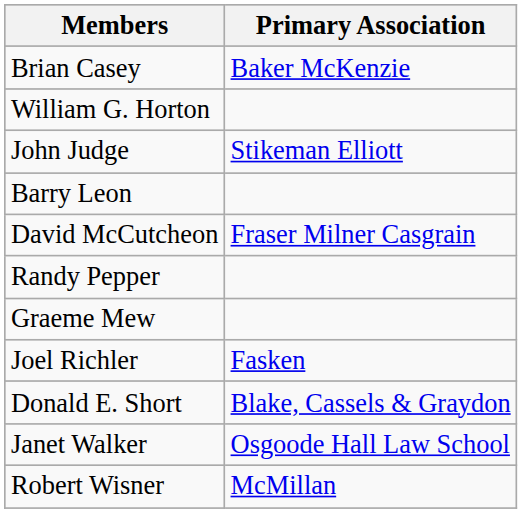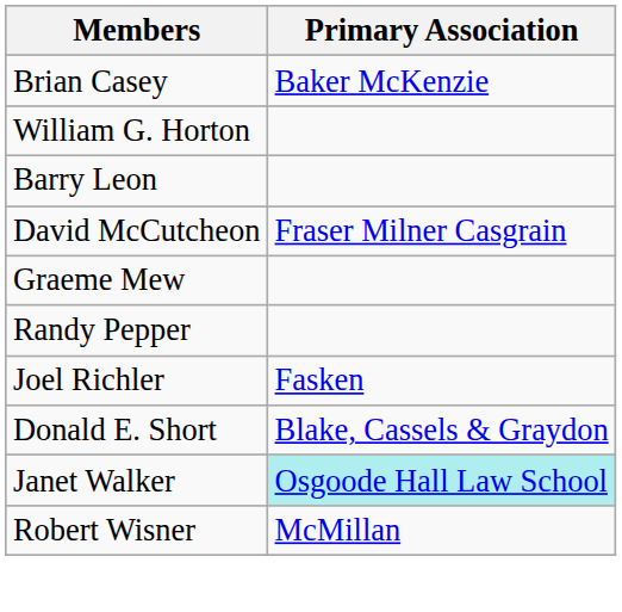- row: John Judge | Stikeman Elliott
rows swapped: Graeme Mew <-> Randy Pepper
Janet Walker | Primary Association: no background -> paleturquoise background
